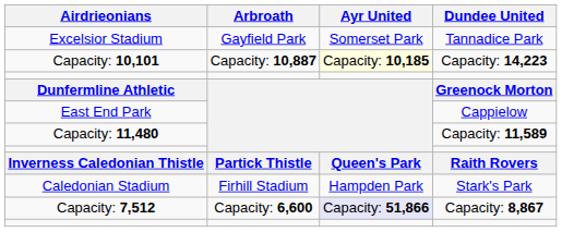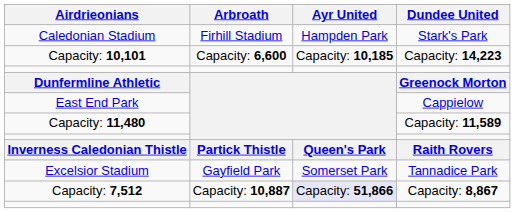rows swapped: Excelsior Stadium <-> Caledonian Stadium
Capacity: 10,101 | Arbroath: Capacity: 10,887 -> Capacity: 6,600
Capacity: 10,101 | Ayr United: lightyellow background -> no background
Capacity: 7,512 | Arbroath: Capacity: 6,600 -> Capacity: 10,887
